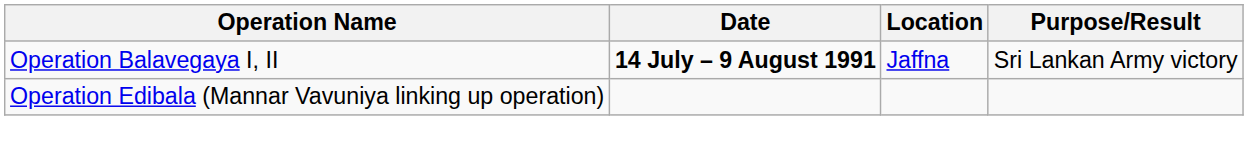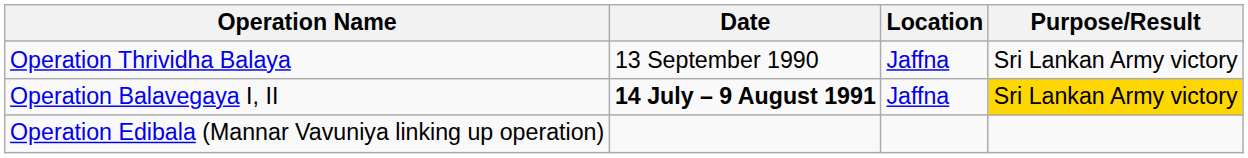+ row: Operation Thrividha Balaya | 13 September 1990 | Jaffna | Sri Lankan Army victory
Operation Balavegaya I, II | Purpose/Result: no background -> gold background
